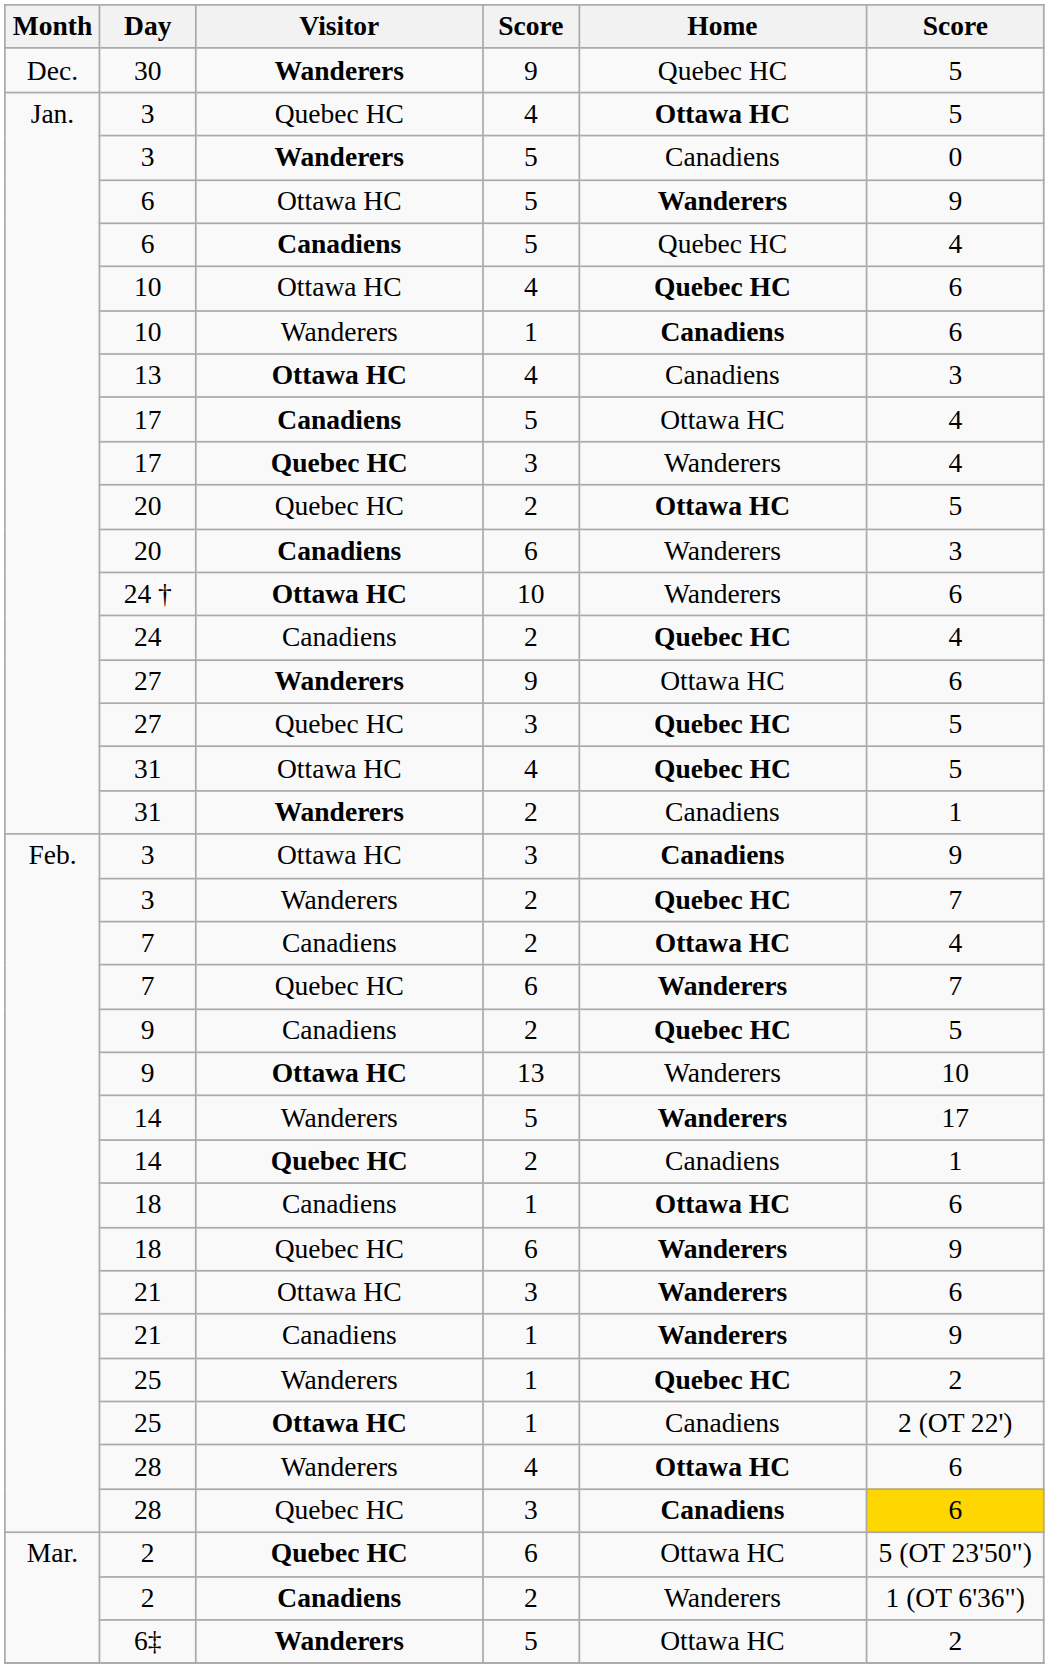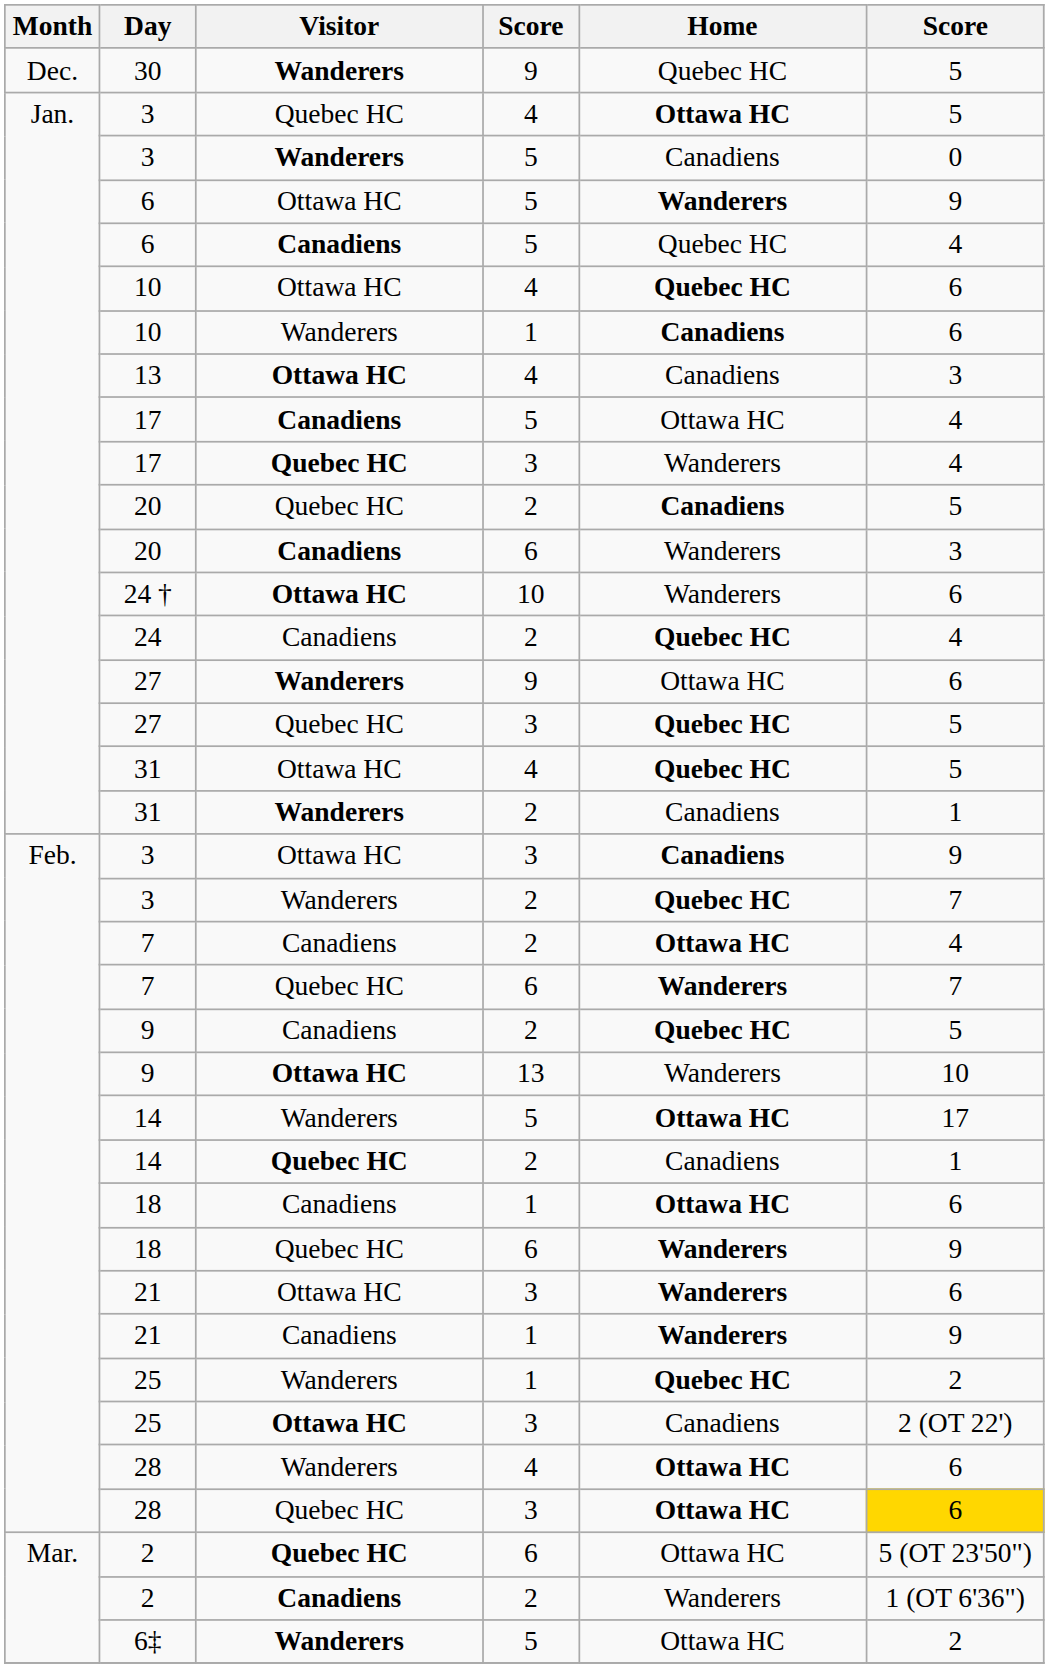20 / Quebec HC | Home: Ottawa HC -> Canadiens
14 / Wanderers | Home: Wanderers -> Ottawa HC
25 / Ottawa HC | column 4: 1 -> 3
28 / Quebec HC | Home: Canadiens -> Ottawa HC
